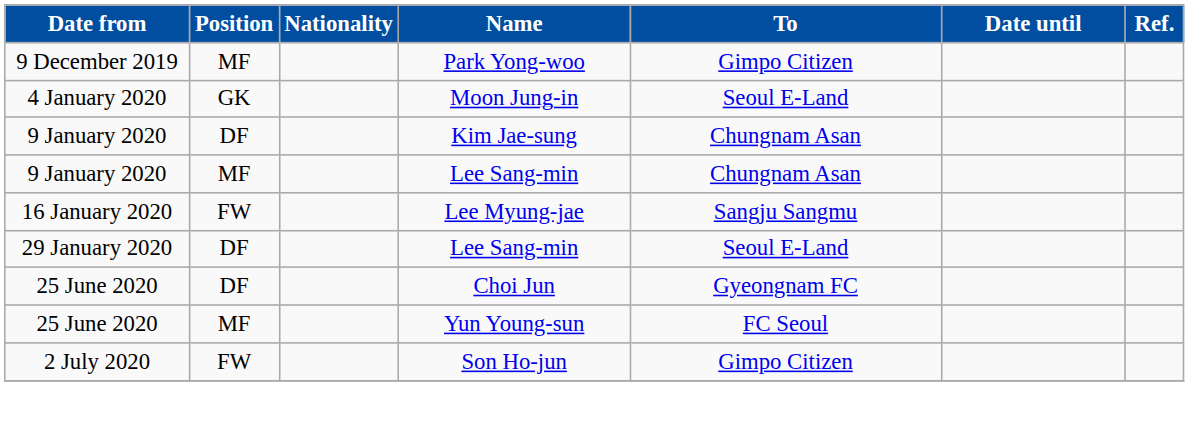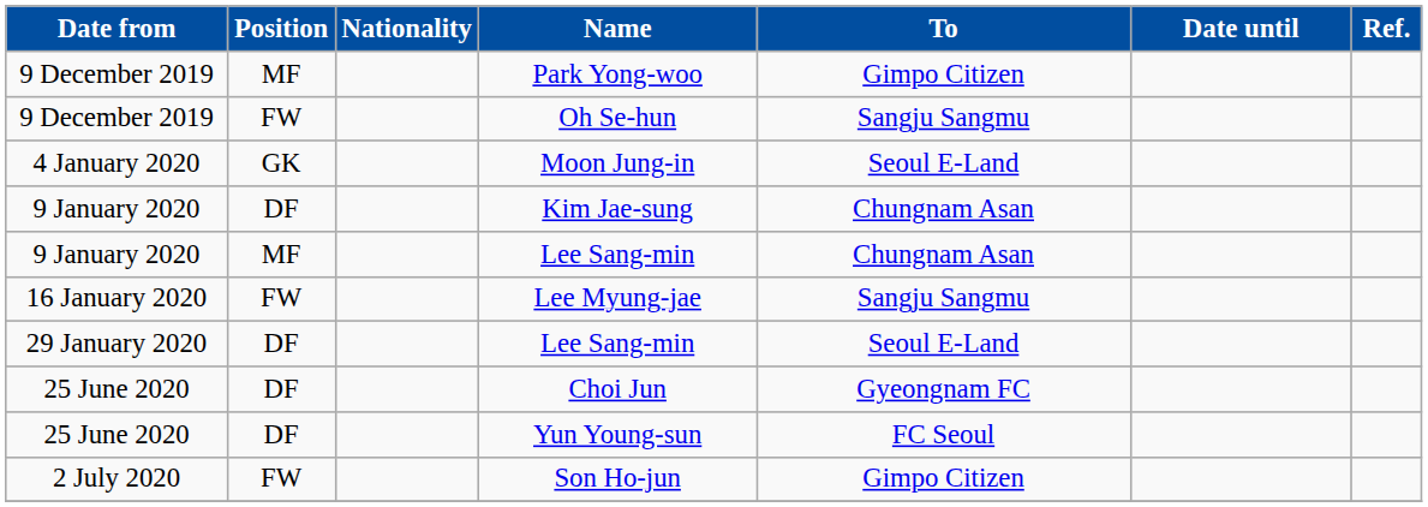+ row: 9 December 2019 | FW | Oh Se-hun | Sangju Sangmu
Yun Young-sun | Position: MF -> DF
